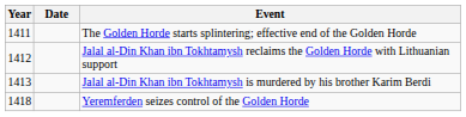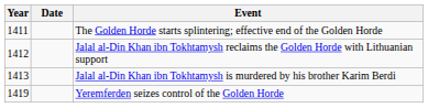Yeremferden seizes control of the Golden Horde | Year: 1418 -> 1419
